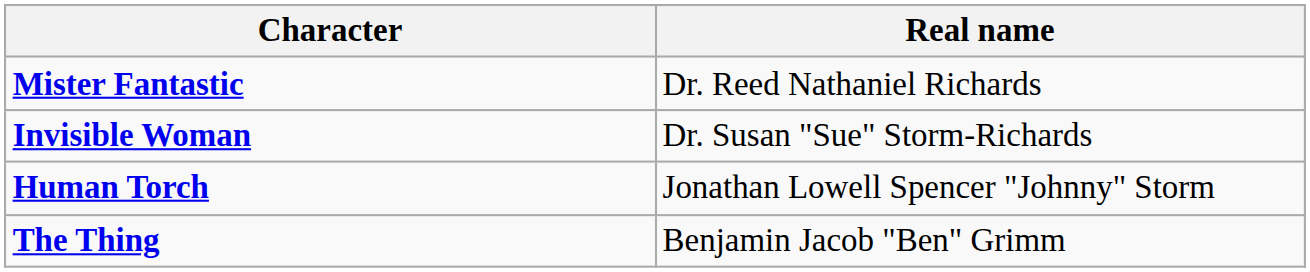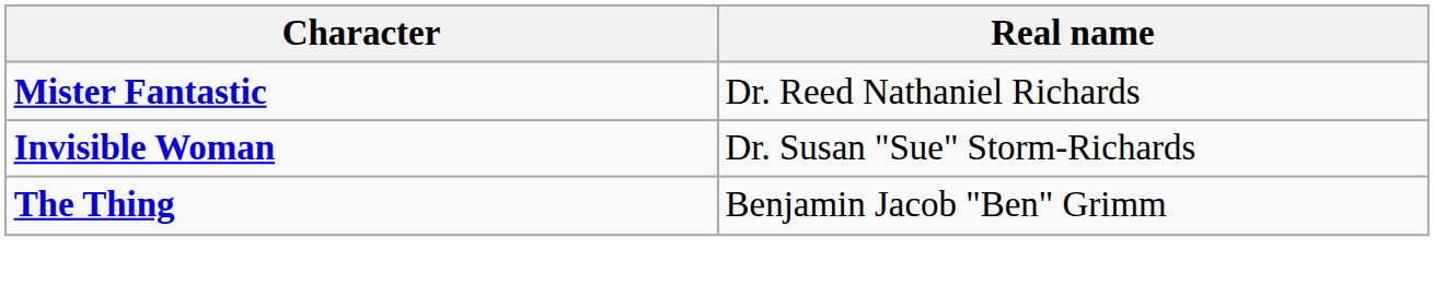- row: Human Torch | Jonathan Lowell Spencer "Johnny" Storm
